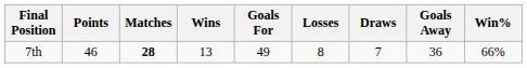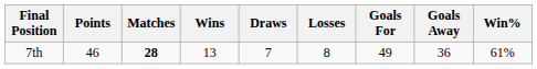columns swapped: Draws <-> Goals For
7th | Win%: 66% -> 61%
